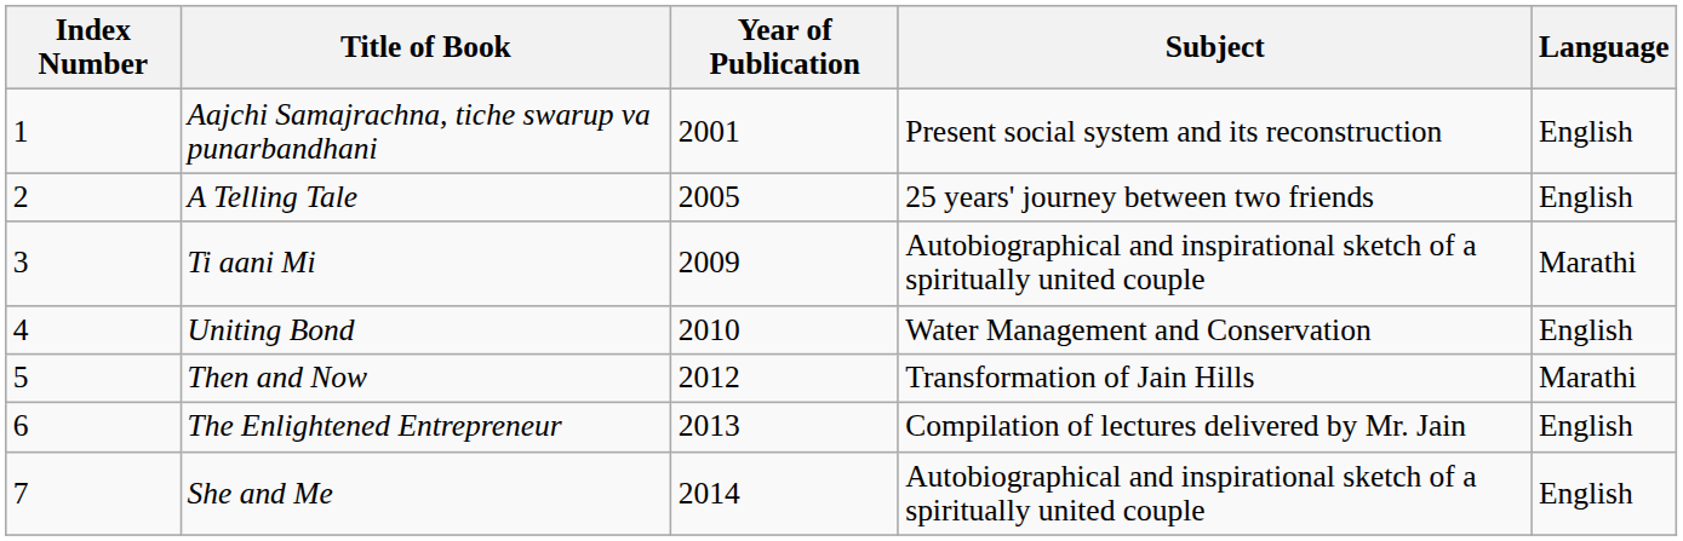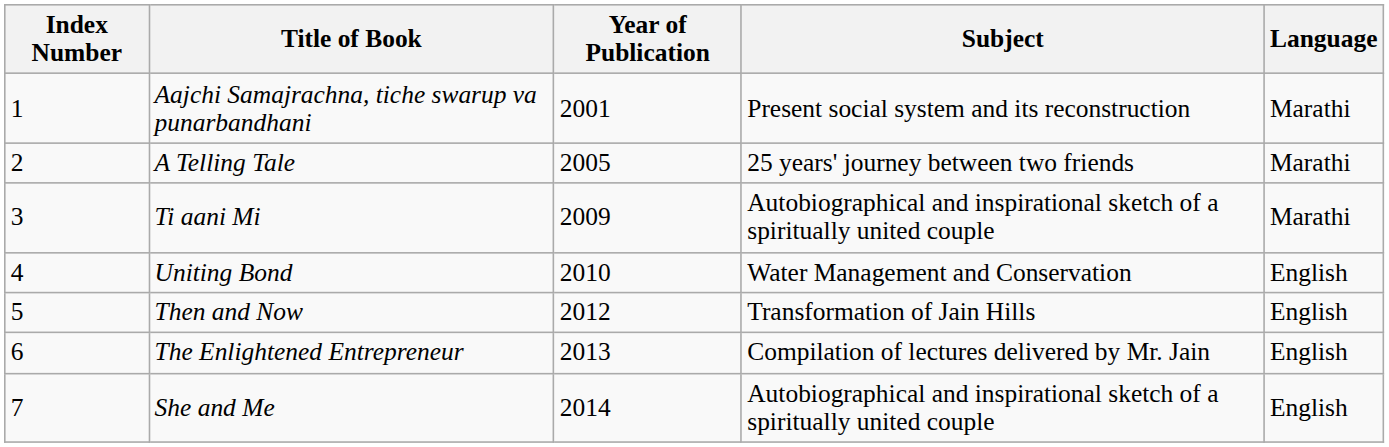Aajchi Samajrachna, tiche swarup va punarbandhani | Language: English -> Marathi
A Telling Tale | Language: English -> Marathi
Then and Now | Language: Marathi -> English
